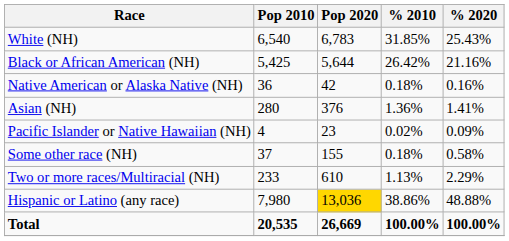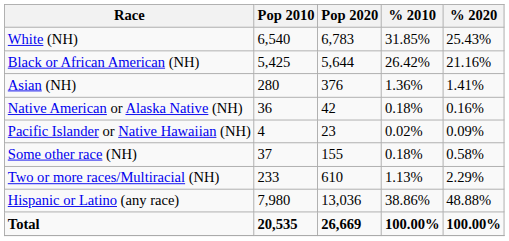rows swapped: Native American or Alaska Native (NH) <-> Asian (NH)
Hispanic or Latino (any race) | Pop 2020: gold background -> no background
